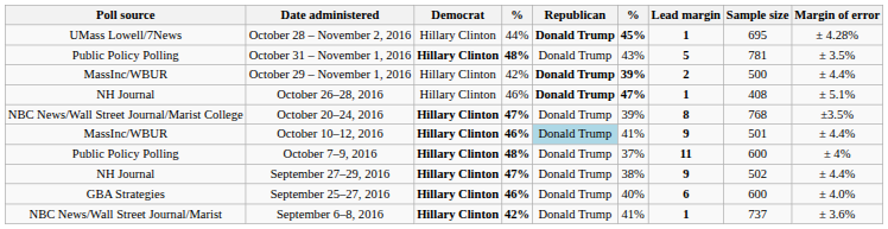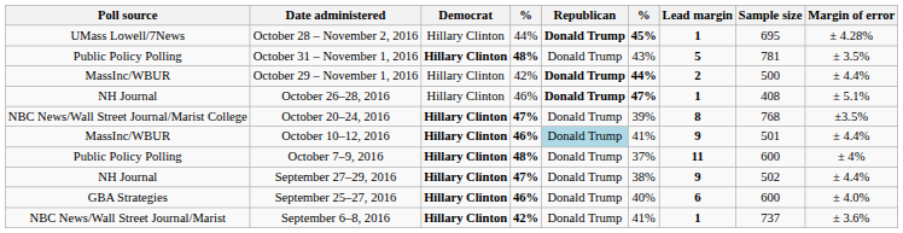October 29 – November 1, 2016 | column 6: 39% -> 44%
